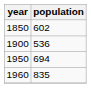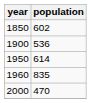1950 | population: 694 -> 614
+ row: 2000 | 470
